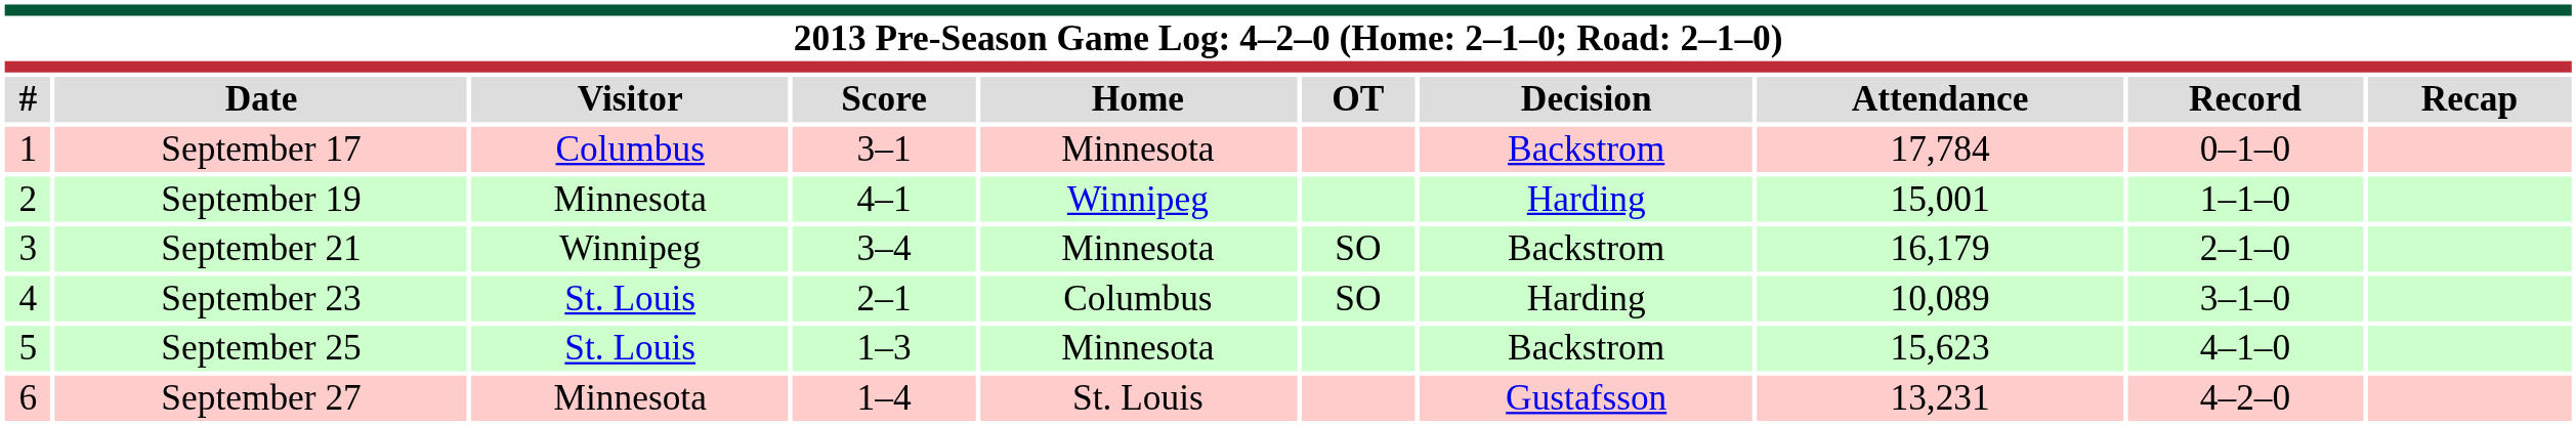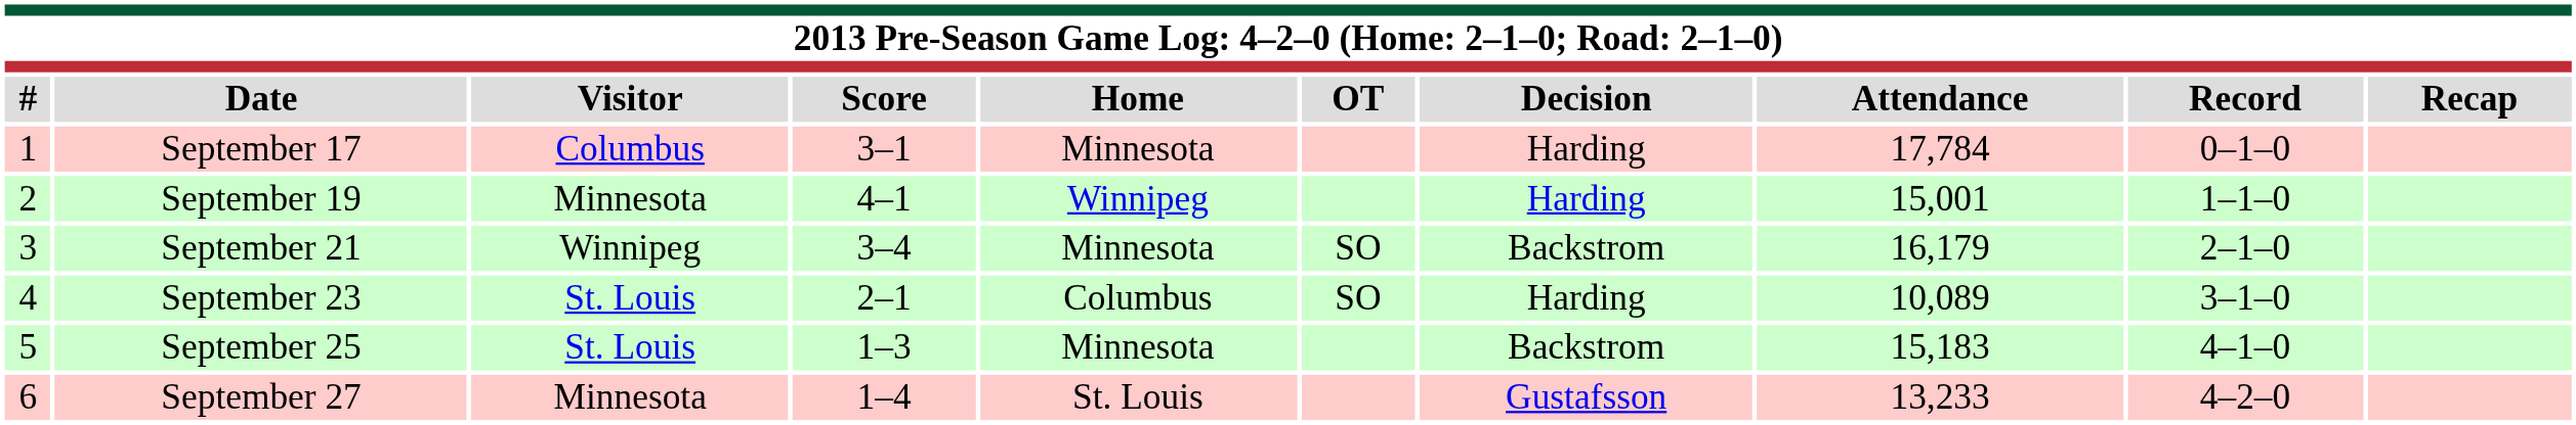September 17 | Decision: Backstrom -> Harding
September 25 | Attendance: 15,623 -> 15,183
September 27 | Attendance: 13,231 -> 13,233
